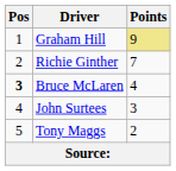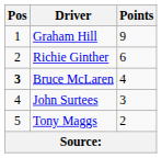Graham Hill | Points: khaki background -> no background
Richie Ginther | Points: 7 -> 6
